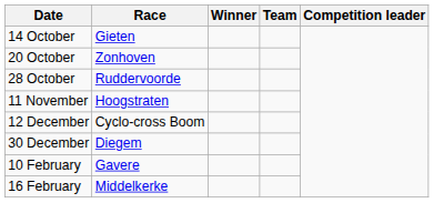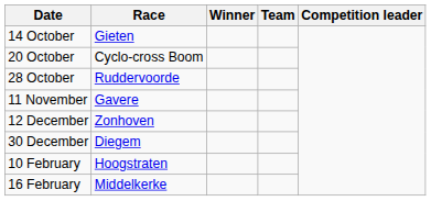20 October | Race: Zonhoven -> Cyclo-cross Boom
11 November | Race: Hoogstraten -> Gavere
12 December | Race: Cyclo-cross Boom -> Zonhoven
10 February | Race: Gavere -> Hoogstraten
